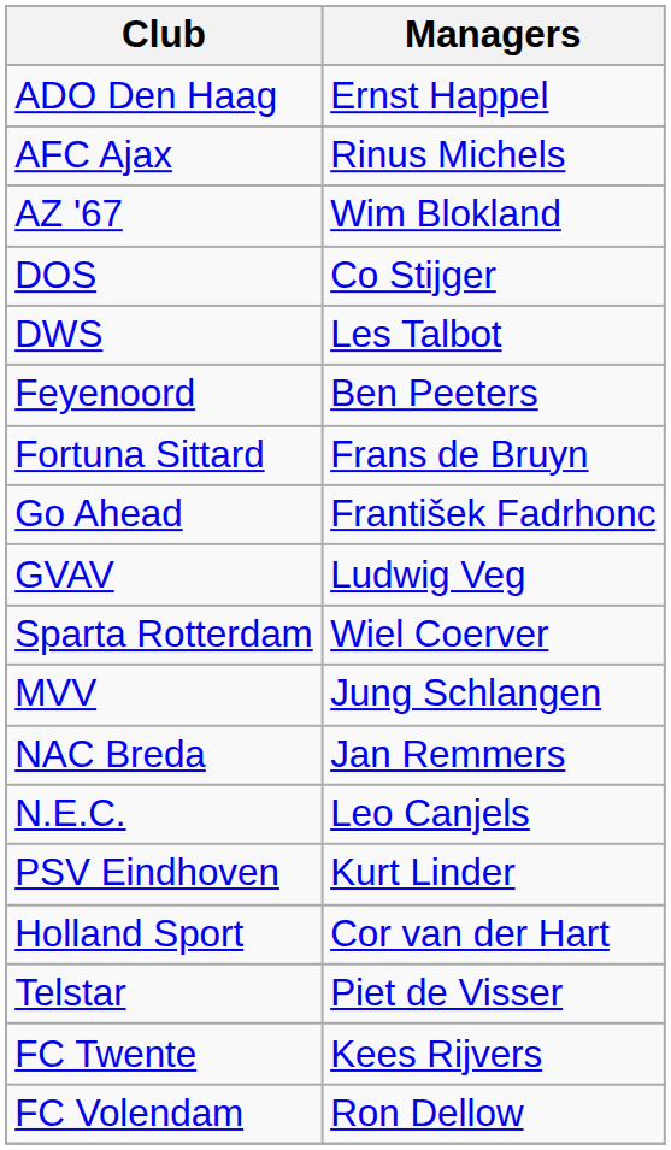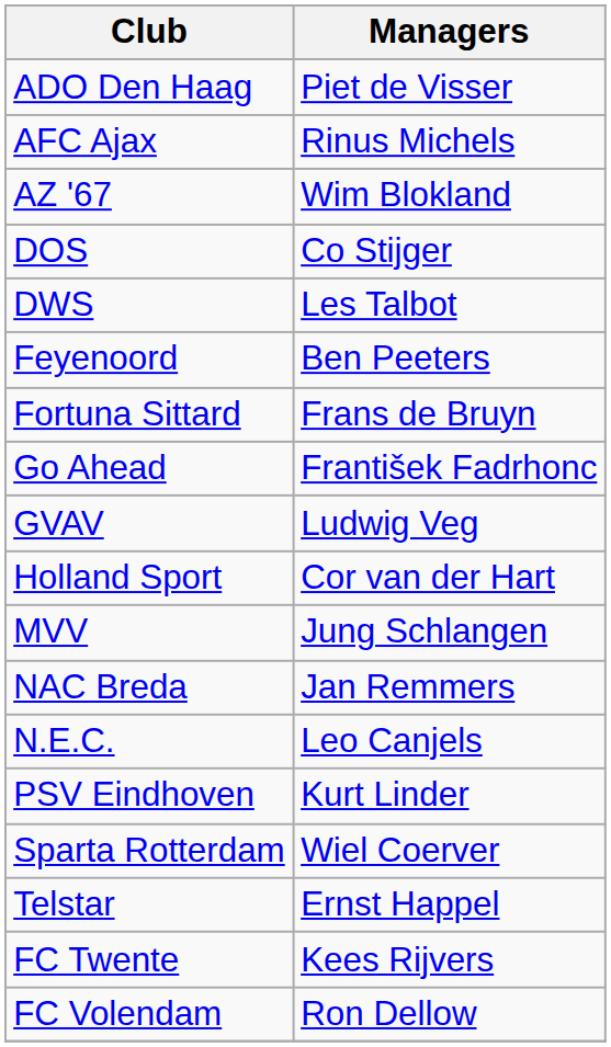ADO Den Haag | Managers: Ernst Happel -> Piet de Visser
rows swapped: Holland Sport <-> Sparta Rotterdam
Telstar | Managers: Piet de Visser -> Ernst Happel
